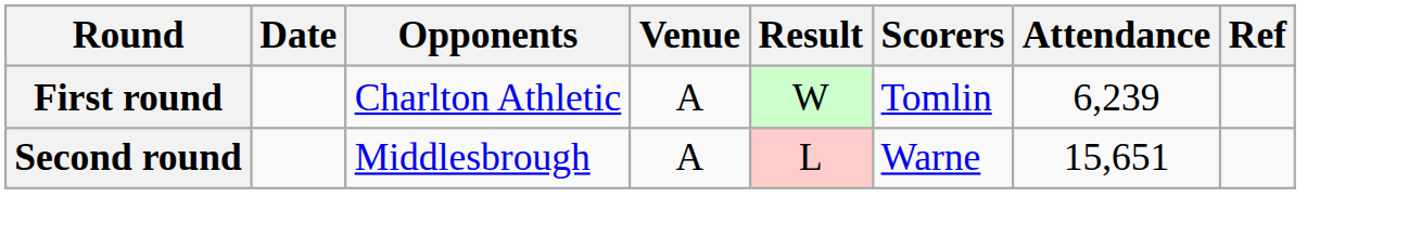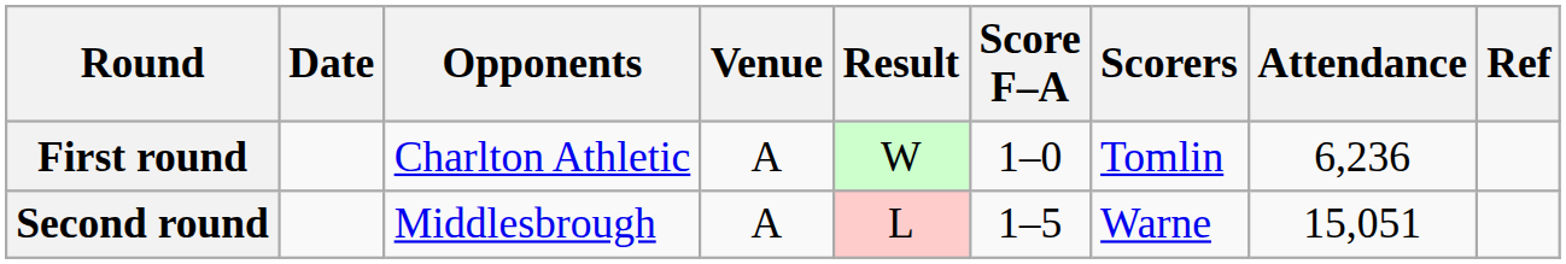+ column: Score F–A | 1–0 | 1–5
First round | Attendance: 6,239 -> 6,236
Second round | Attendance: 15,651 -> 15,051
